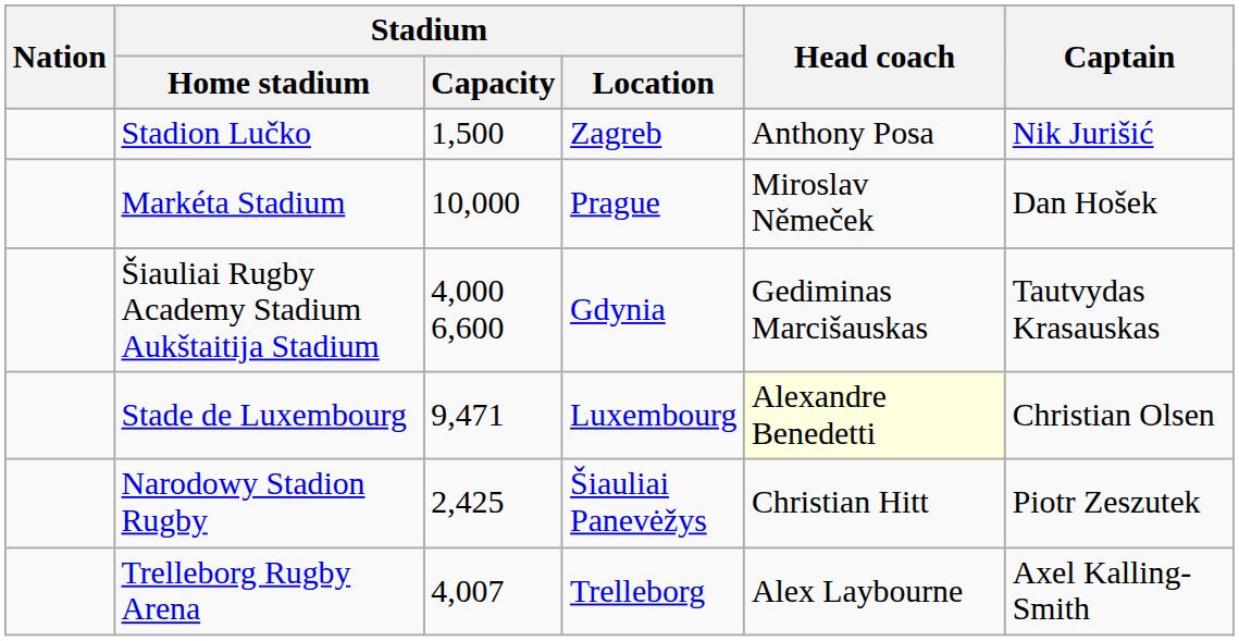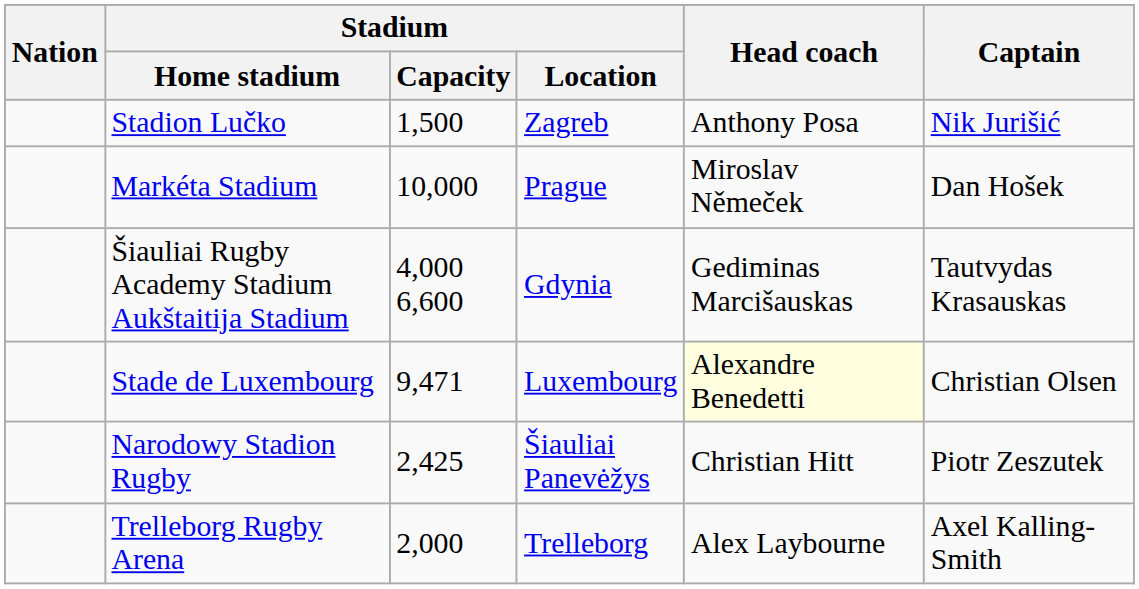Trelleborg Rugby Arena | Stadium / Capacity: 4,007 -> 2,000
